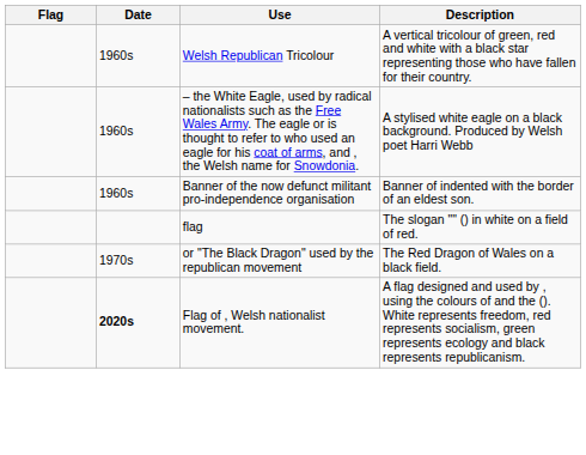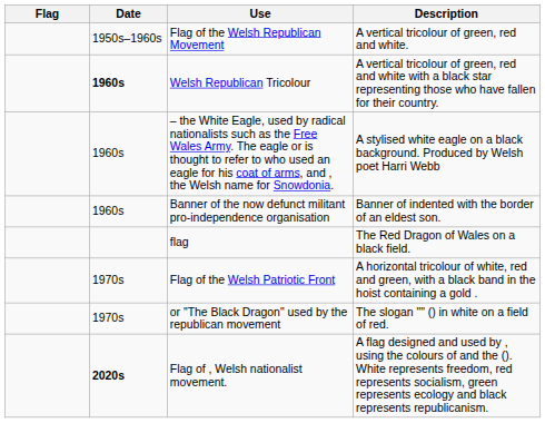+ row: 1950s–1960s | Flag of the Welsh Republican Movement | A vertical tricolour of green, red and white.
Welsh Republican Tricolour | Date: normal -> bold
flag | Description: The slogan "" () in white on a field of red. -> The Red Dragon of Wales on a black field.
+ row: 1970s | Flag of the Welsh Patriotic Front | A horizontal tricolour of white, red and green, with a black band in the hoist containing a gold .
or "The Black Dragon" used by the republican movement | Description: The Red Dragon of Wales on a black field. -> The slogan "" () in white on a field of red.
